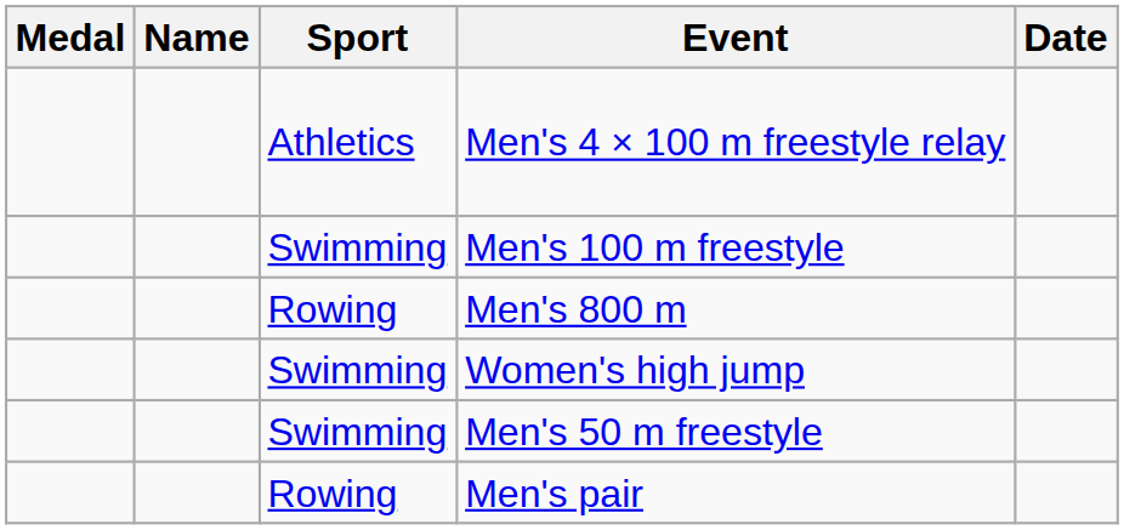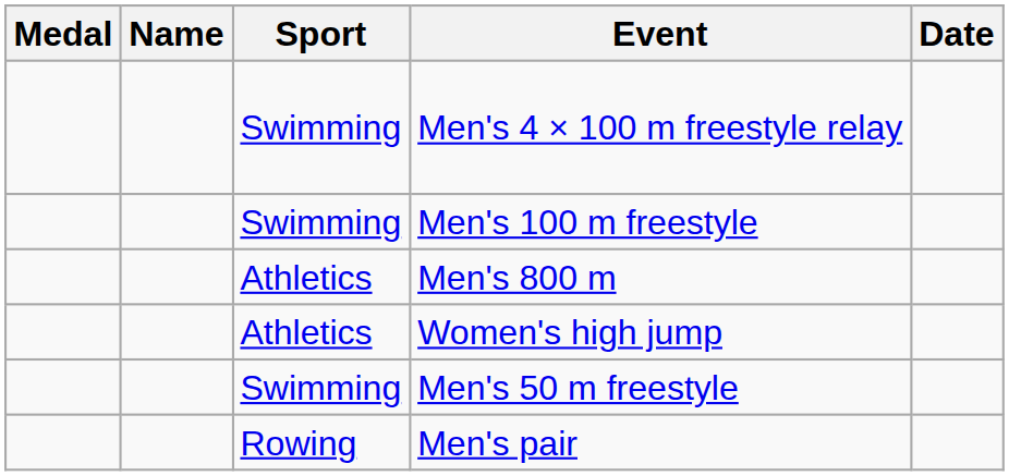Men's 4 × 100 m freestyle relay | Sport: Athletics -> Swimming
Men's 800 m | Sport: Rowing -> Athletics
Women's high jump | Sport: Swimming -> Athletics
